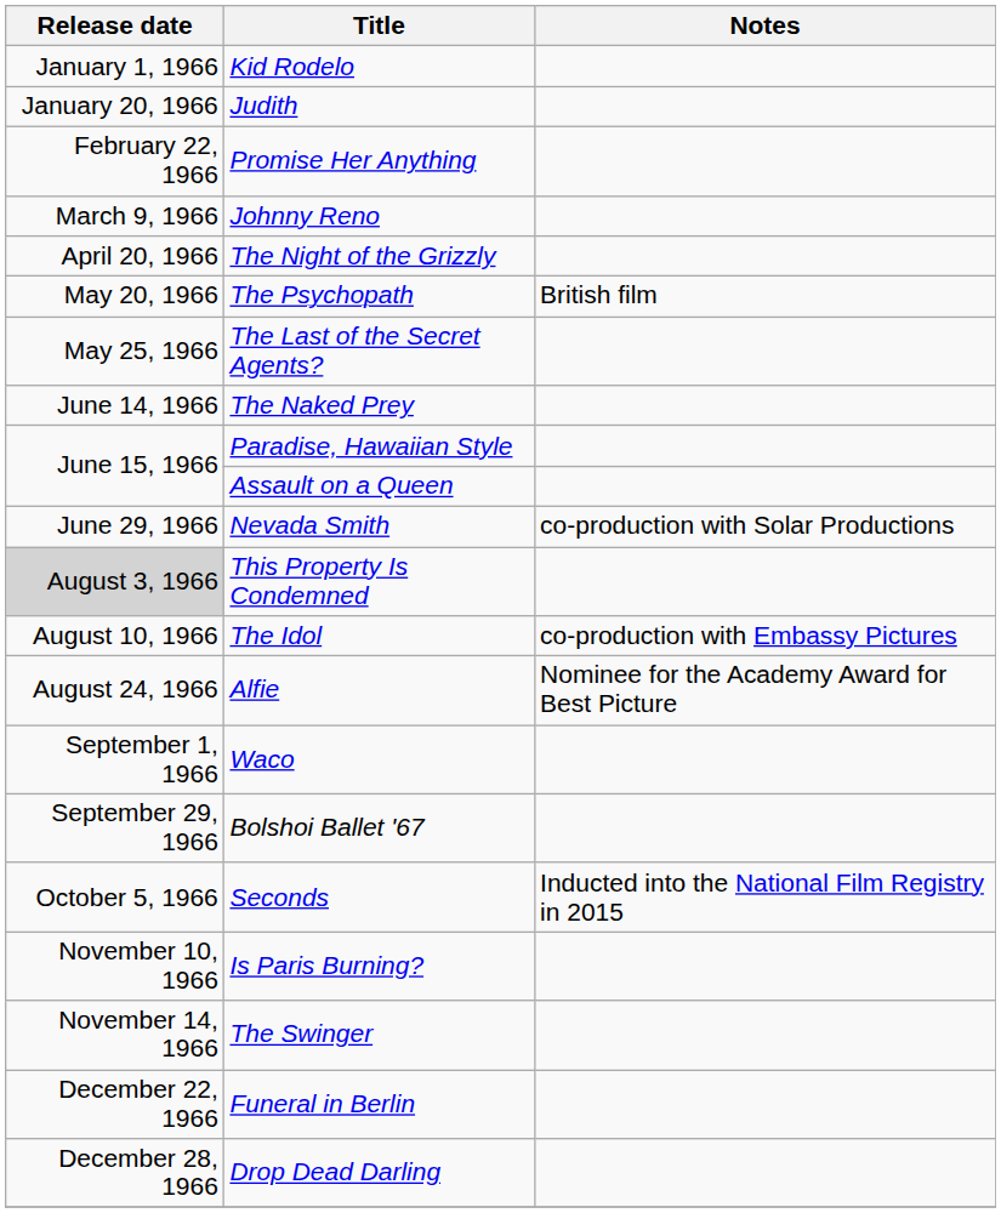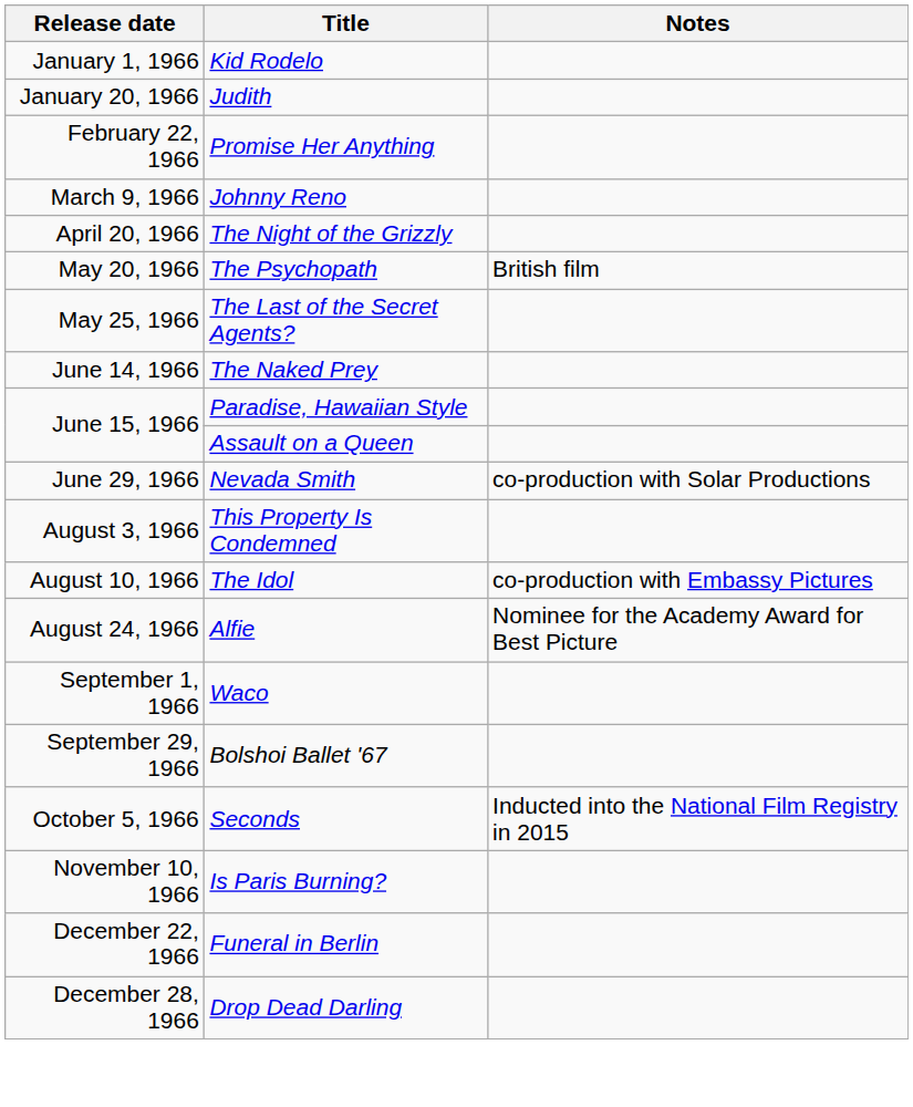This Property Is Condemned | Release date: lightgrey background -> no background
- row: November 14, 1966 | The Swinger
